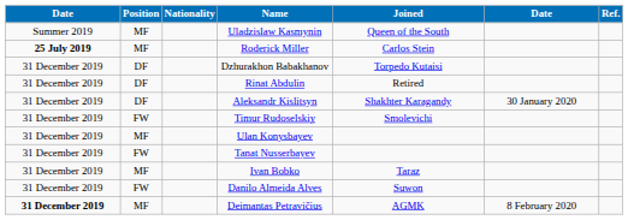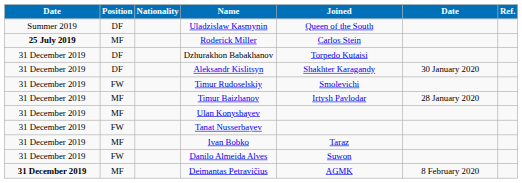Uladzislaw Kasmynin | Position: MF -> DF
- row: 31 December 2019 | DF | Rinat Abdulin | Retired
+ row: 31 December 2019 | MF | Timur Baizhanov | Irtysh Pavlodar | 28 January 2020
